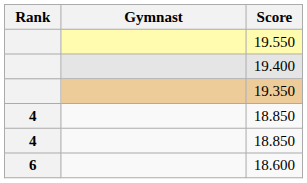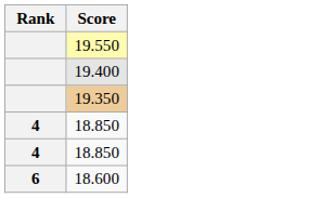- column: Gymnast
